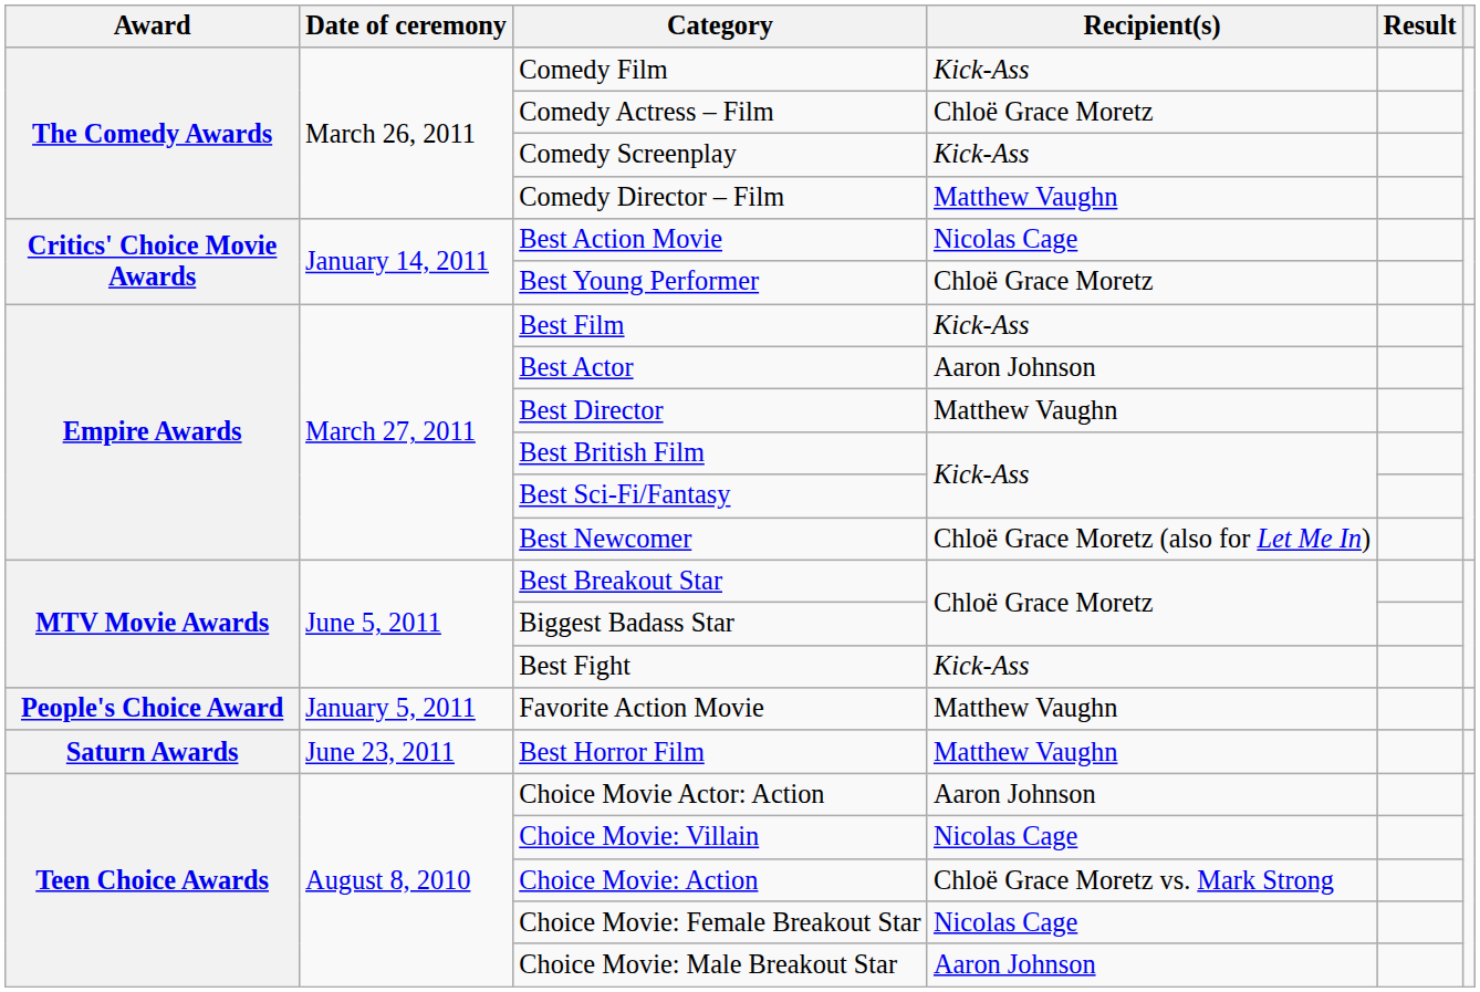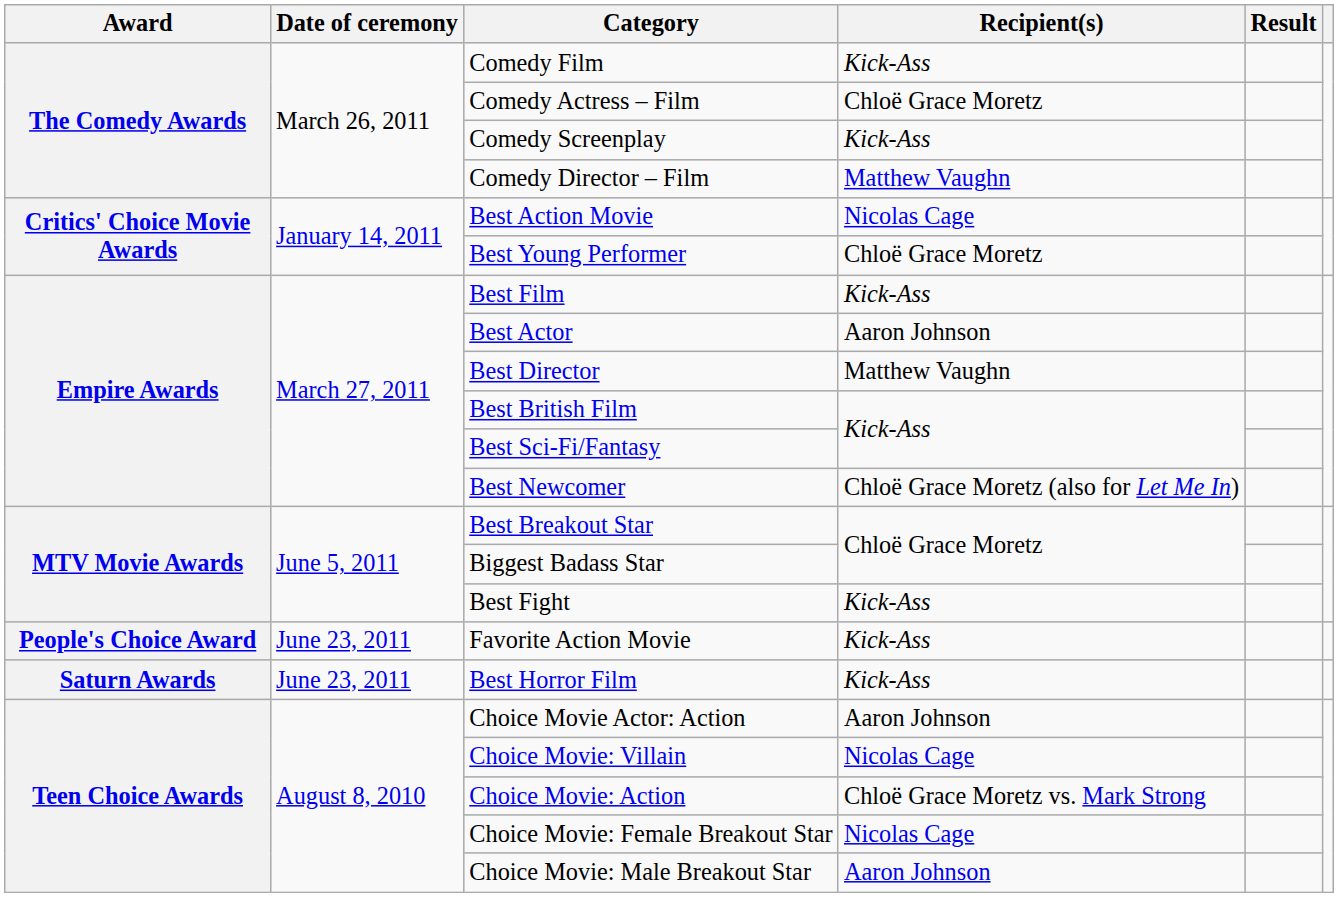Favorite Action Movie | Date of ceremony: January 5, 2011 -> June 23, 2011
Favorite Action Movie | Recipient(s): Matthew Vaughn -> Kick-Ass
Best Horror Film | Recipient(s): Matthew Vaughn -> Kick-Ass
